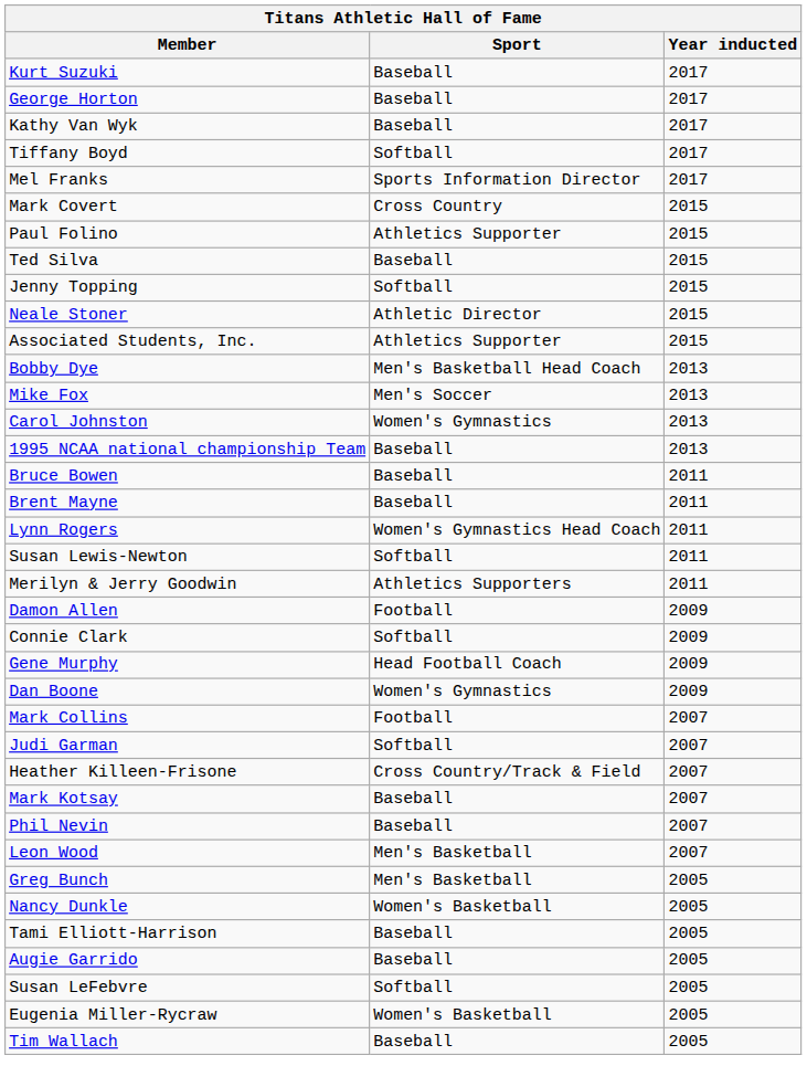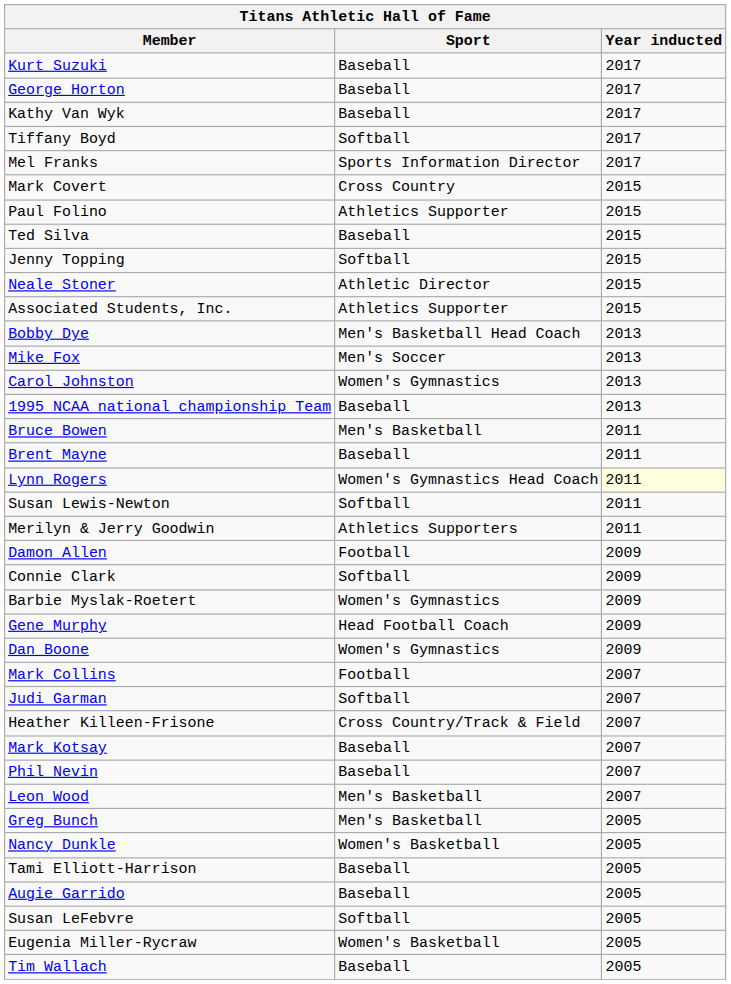Bruce Bowen | Sport: Baseball -> Men's Basketball
Lynn Rogers | Year inducted: no background -> lightyellow background
+ row: Barbie Myslak-Roetert | Women's Gymnastics | 2009
